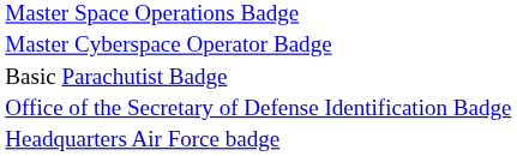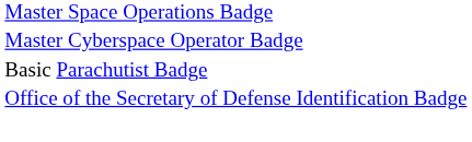- row: Headquarters Air Force badge
